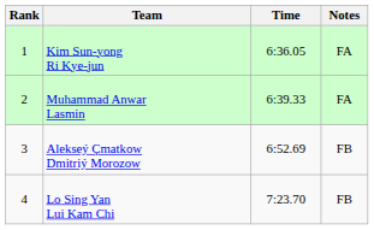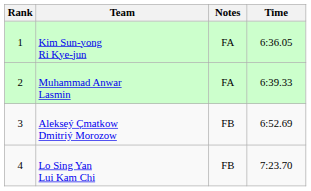columns swapped: Time <-> Notes
